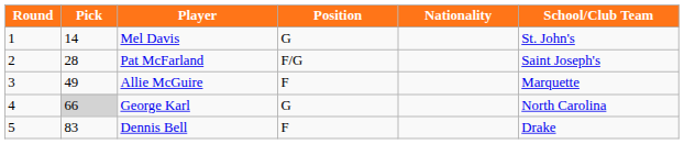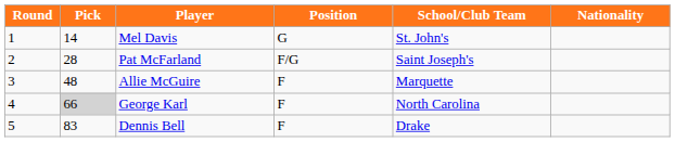columns swapped: Nationality <-> School/Club Team
Allie McGuire | Pick: 49 -> 48
George Karl | Position: G -> F
